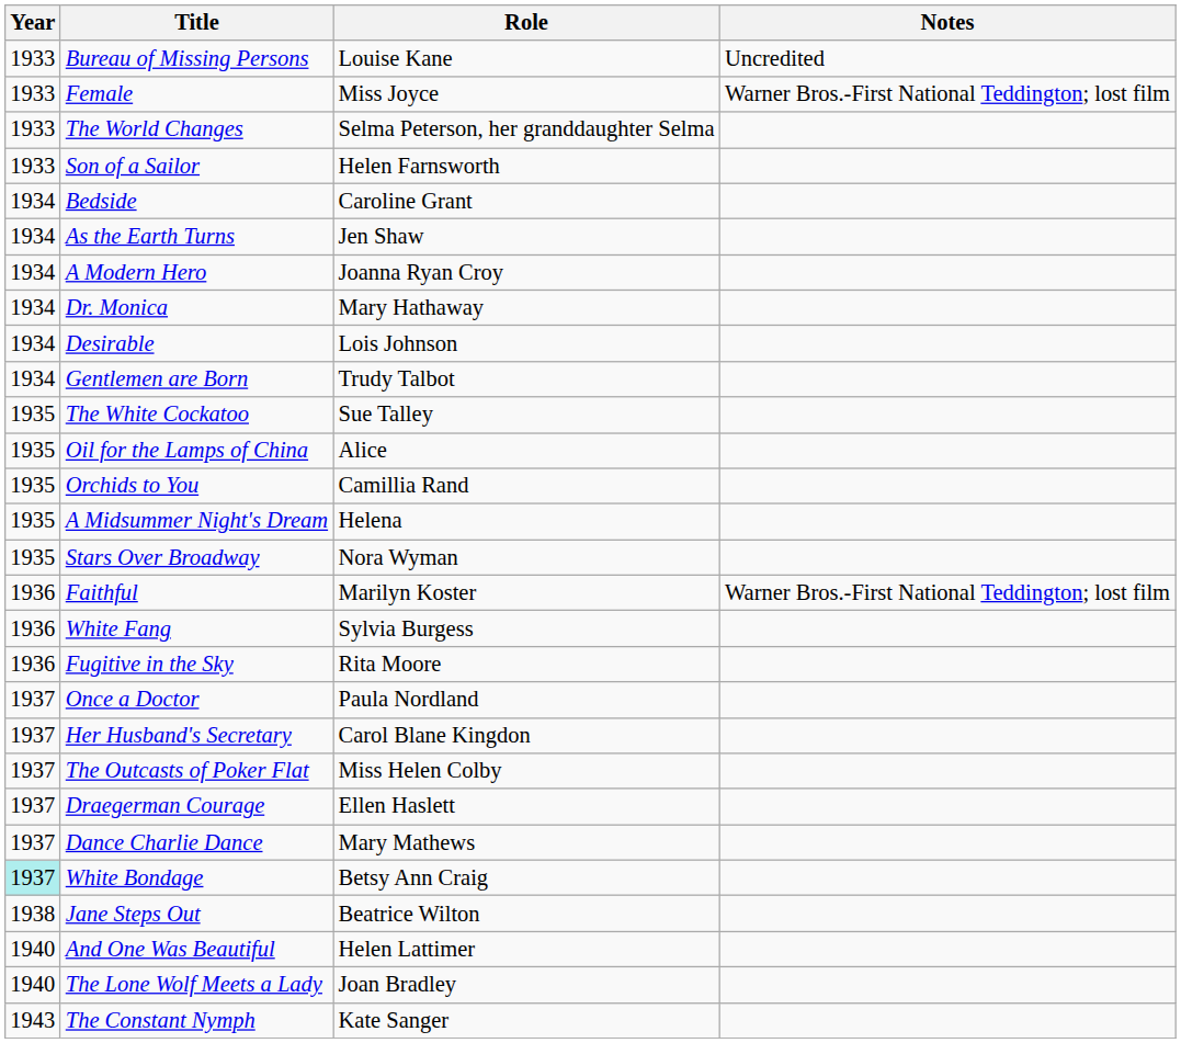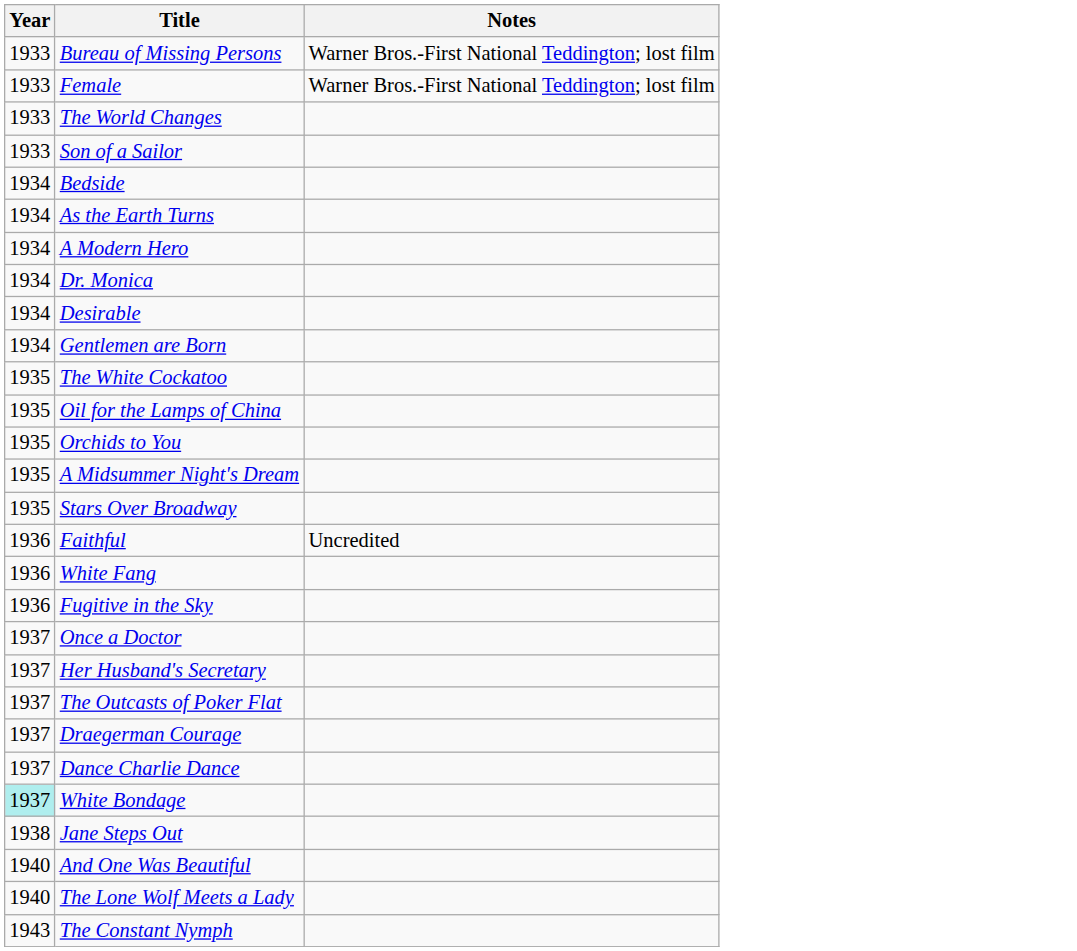- column: Role | Louise Kane | Miss Joyce | Selma Peterson, her granddaughter Selma | Helen Farnsworth | Caroline Grant | Jen Shaw | Joanna Ryan Croy | Mary Hathaway | Lois Johnson | Trudy Talbot | Sue Talley | Alice | Camillia Rand | Helena | Nora Wyman | Marilyn Koster | Sylvia Burgess | Rita Moore | Paula Nordland | Carol Blane Kingdon | Miss Helen Colby | Ellen Haslett | Mary Mathews | Betsy Ann Craig | Beatrice Wilton | Helen Lattimer | Joan Bradley | Kate Sanger
Bureau of Missing Persons | Notes: Uncredited -> Warner Bros.-First National Teddington; lost film
Faithful | Notes: Warner Bros.-First National Teddington; lost film -> Uncredited
